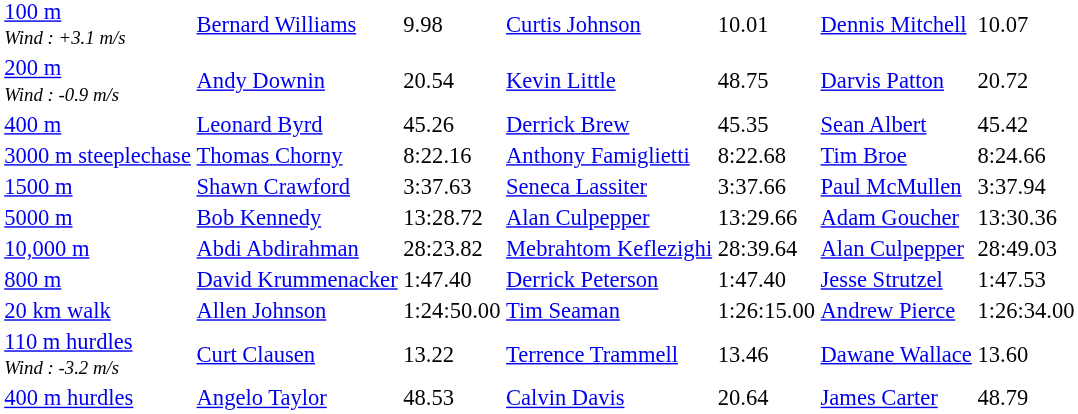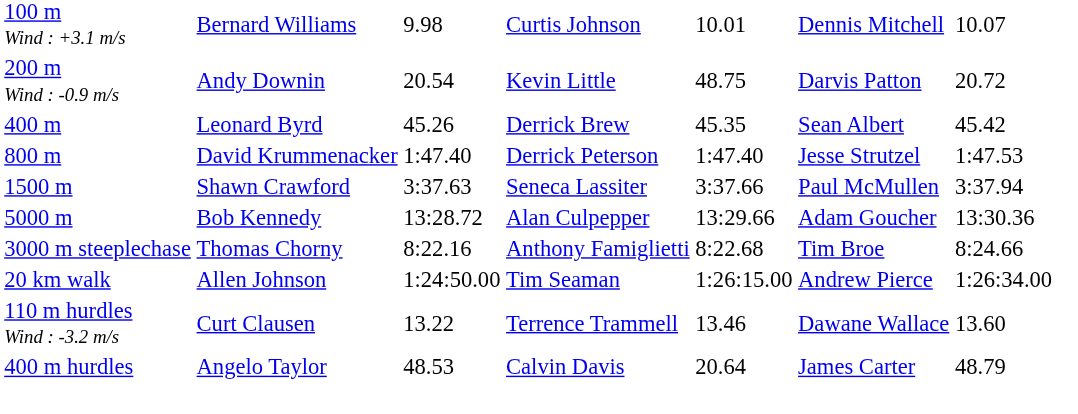rows swapped: 800 m <-> 3000 m steeplechase
- row: 10,000 m | Abdi Abdirahman | 28:23.82 | Mebrahtom Keflezighi | 28:39.64 | Alan Culpepper | 28:49.03
